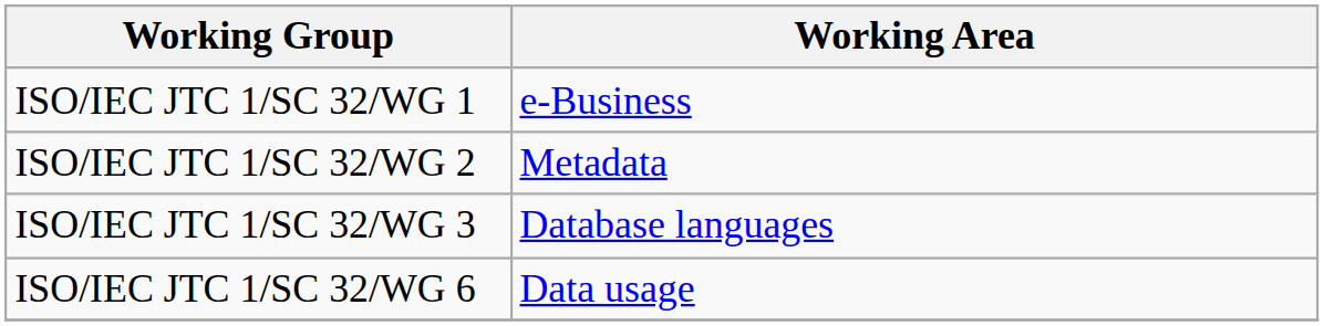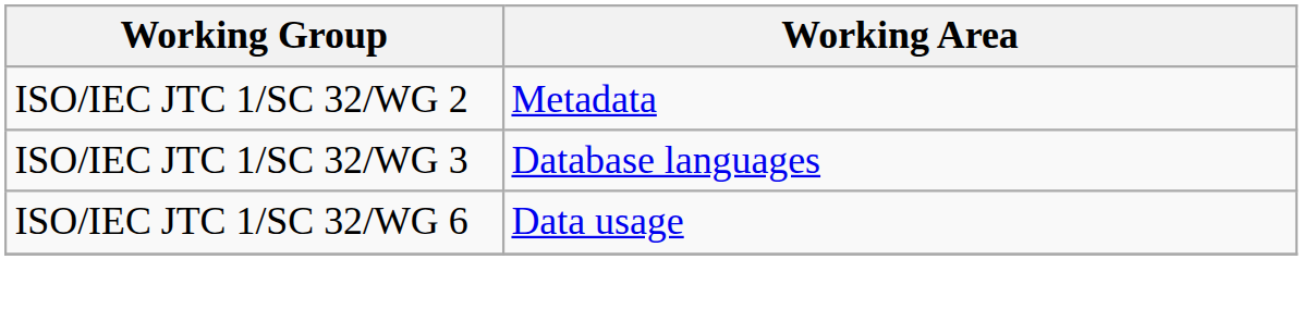- row: ISO/IEC JTC 1/SC 32/WG 1 | e-Business
